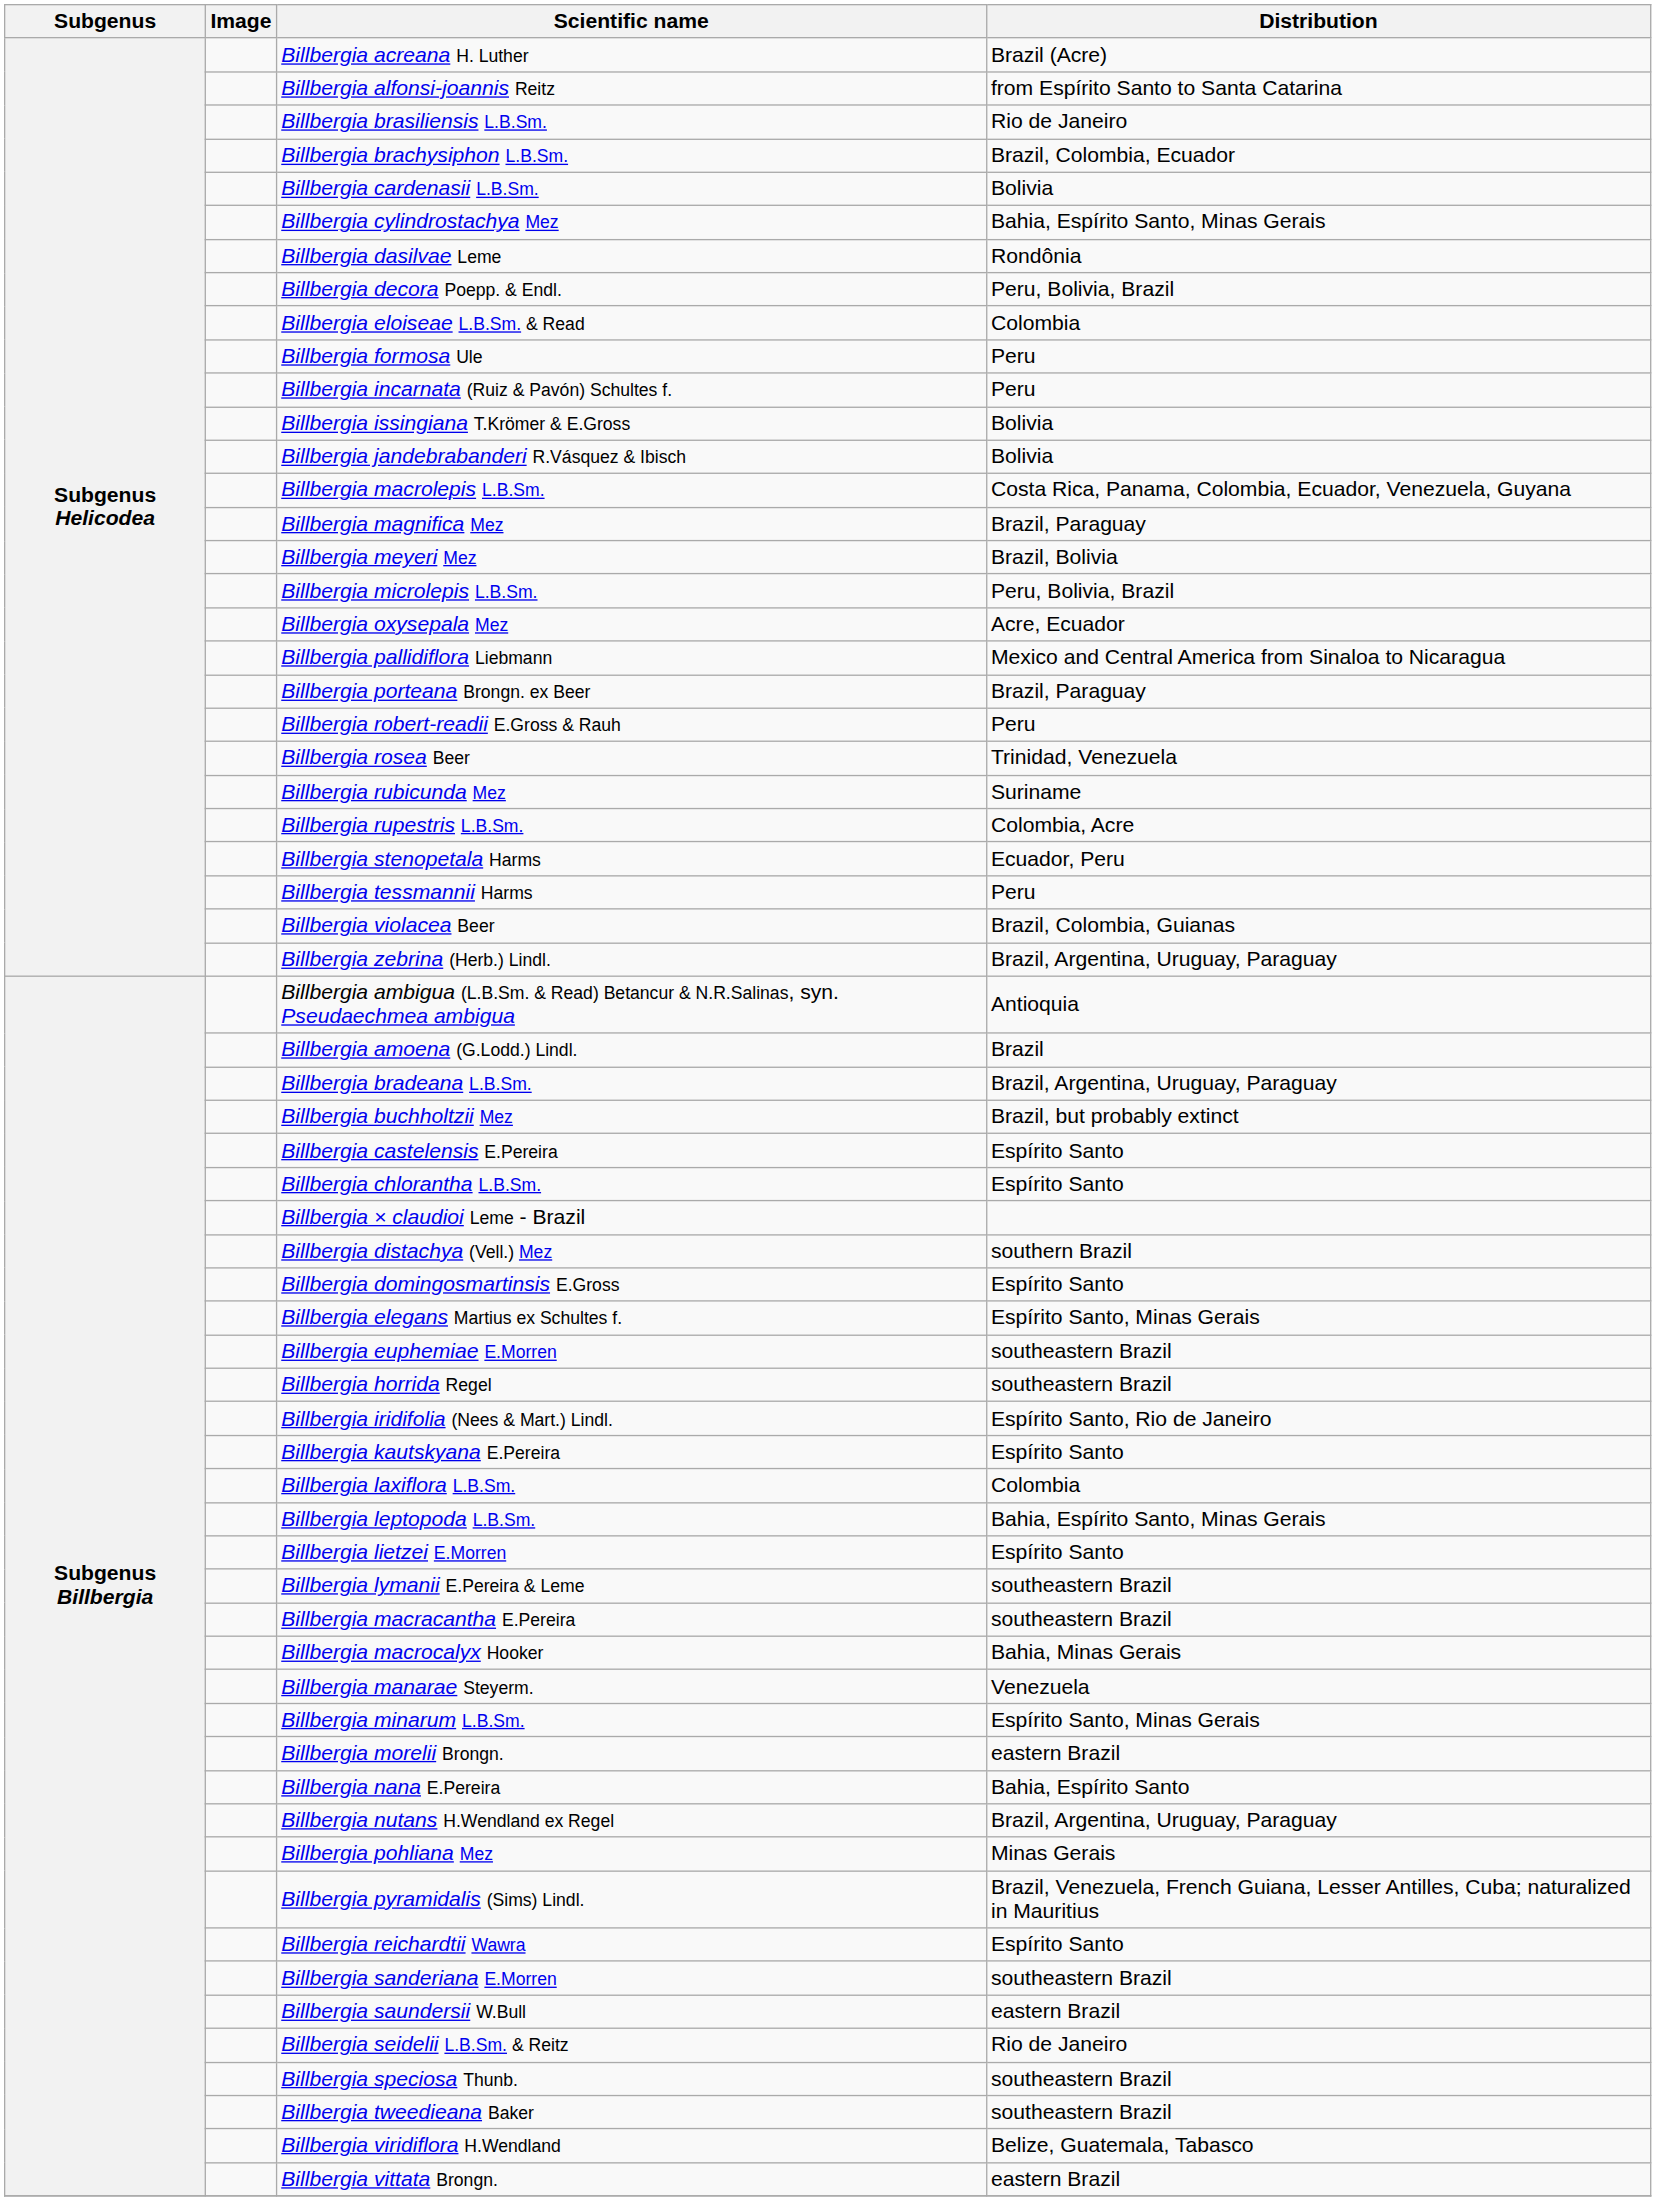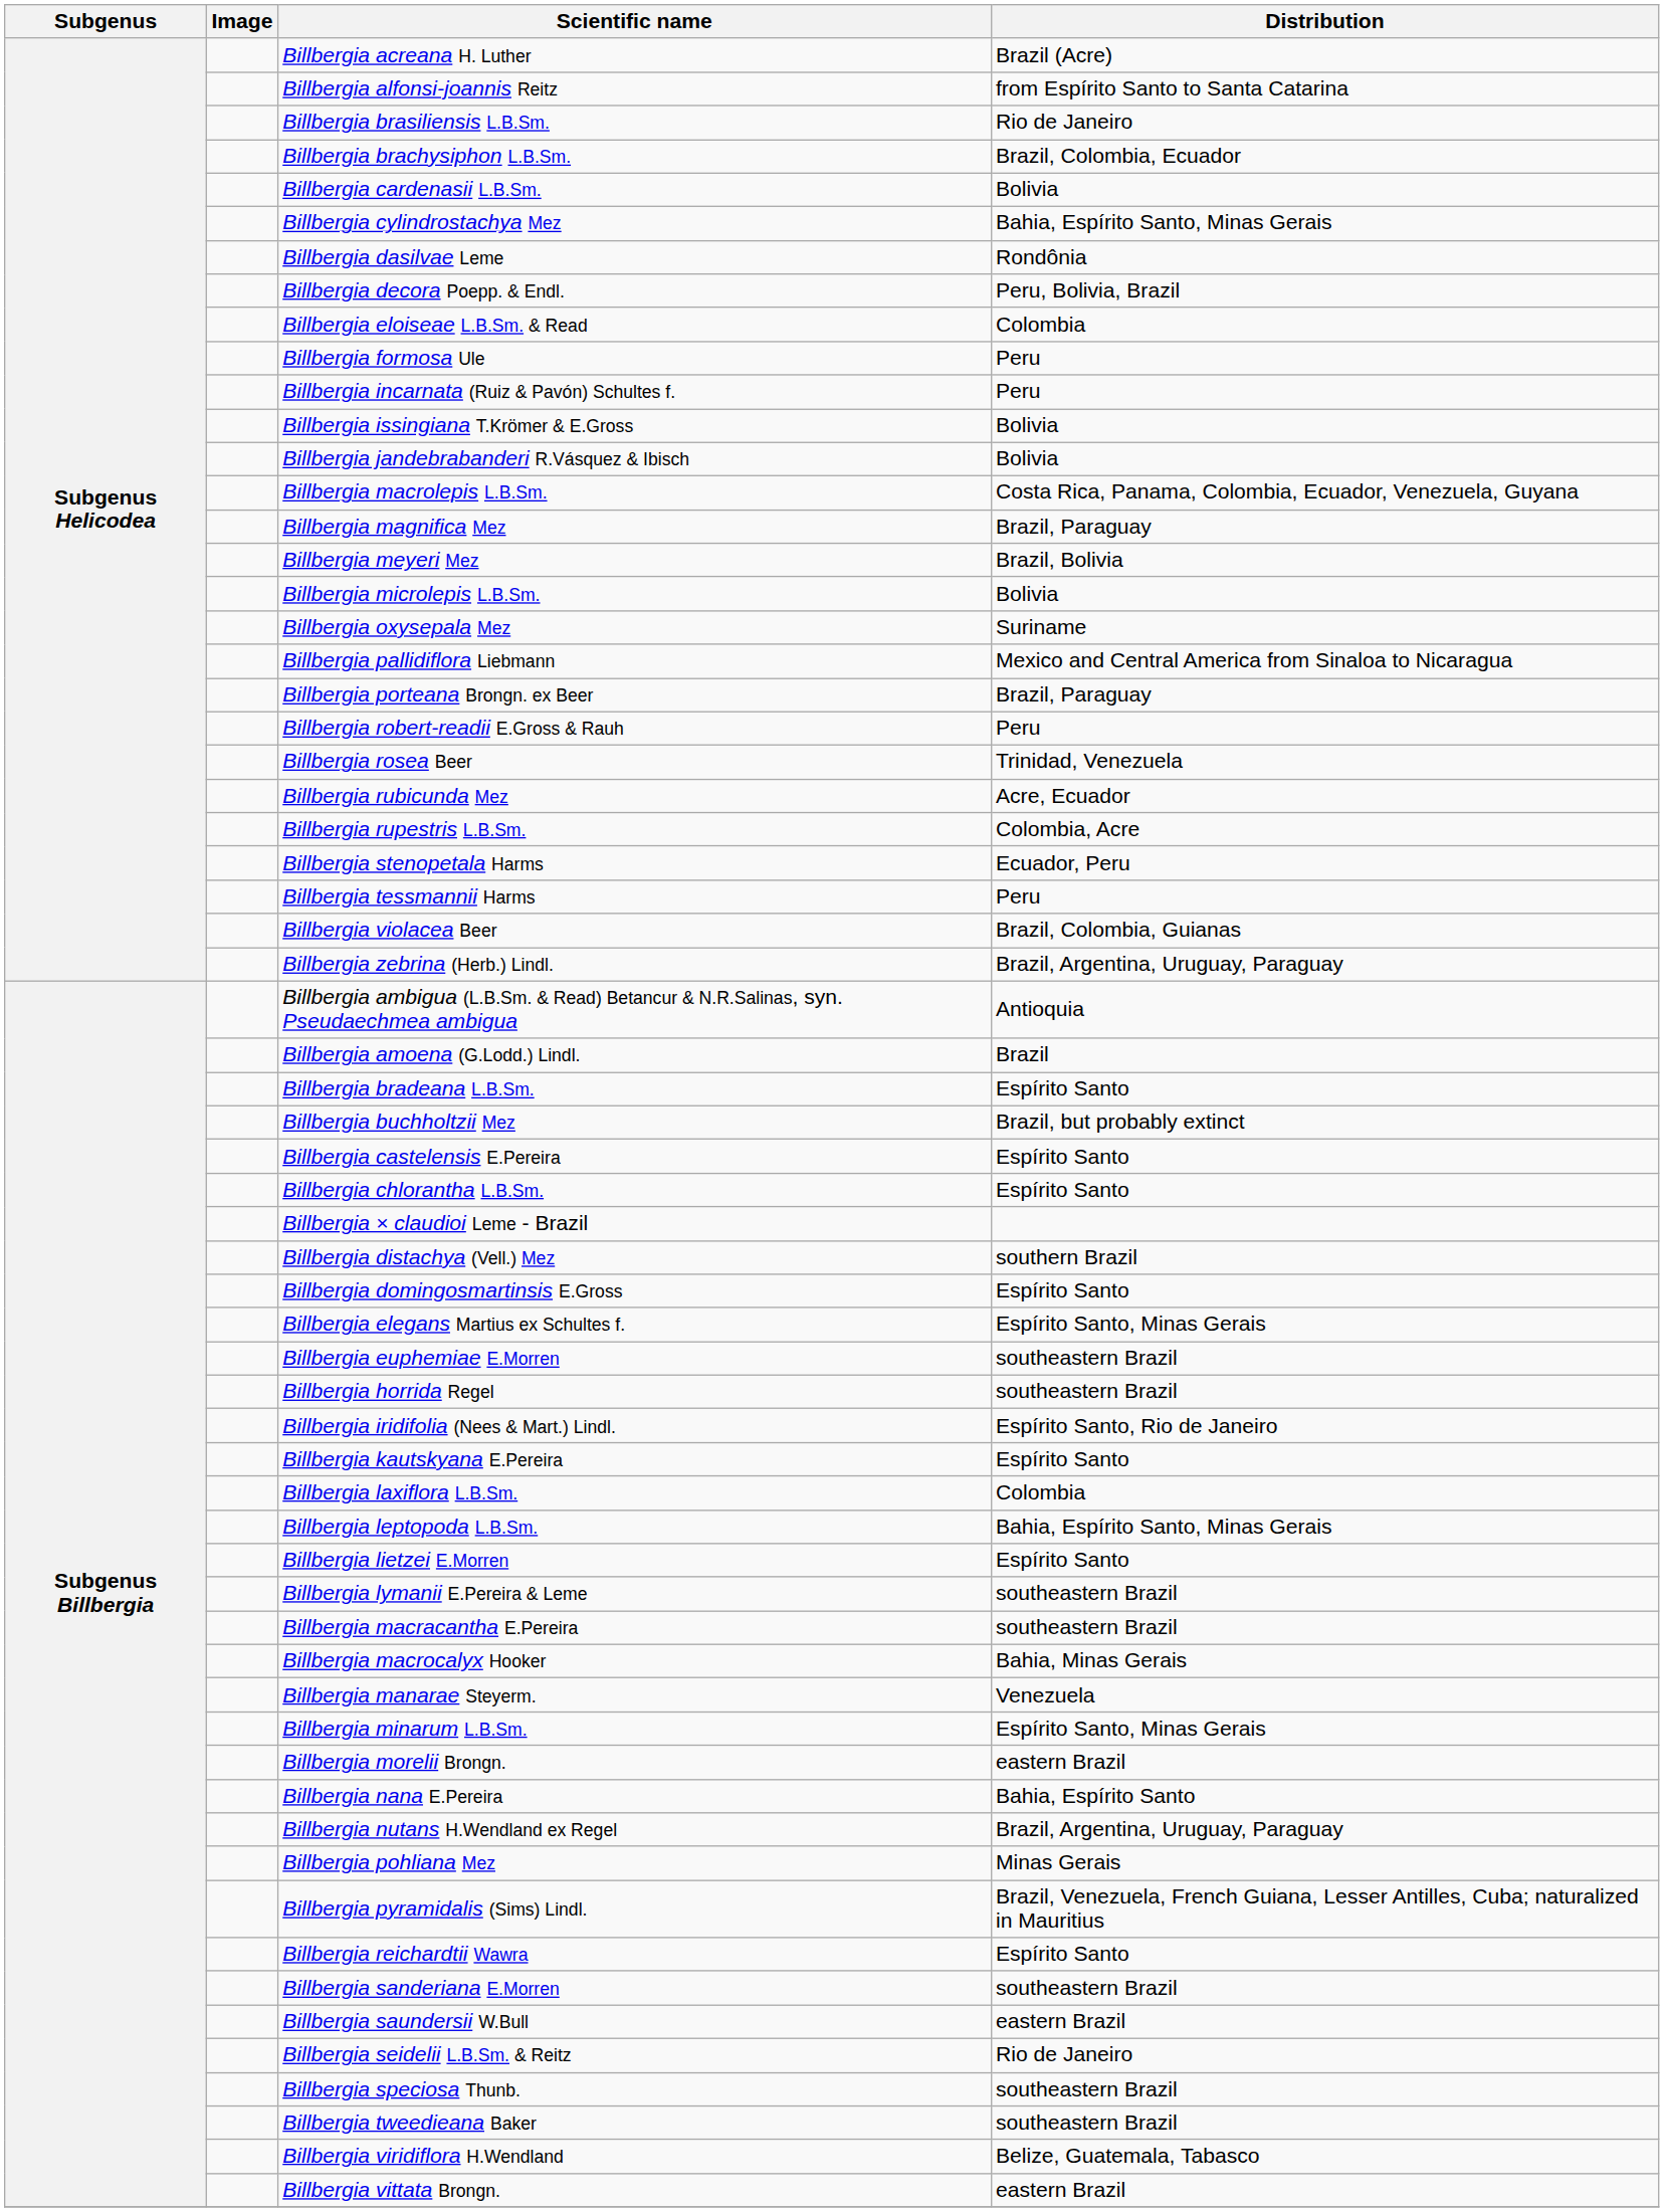Billbergia microlepis L.B.Sm. | Distribution: Peru, Bolivia, Brazil -> Bolivia
Billbergia oxysepala Mez | Distribution: Acre, Ecuador -> Suriname
Billbergia rubicunda Mez | Distribution: Suriname -> Acre, Ecuador
Billbergia bradeana L.B.Sm. | Distribution: Brazil, Argentina, Uruguay, Paraguay -> Espírito Santo
